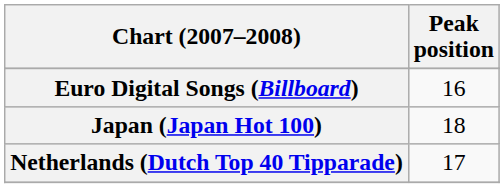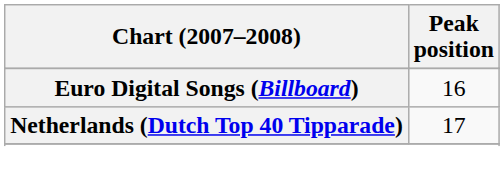- row: Japan (Japan Hot 100) | 18
